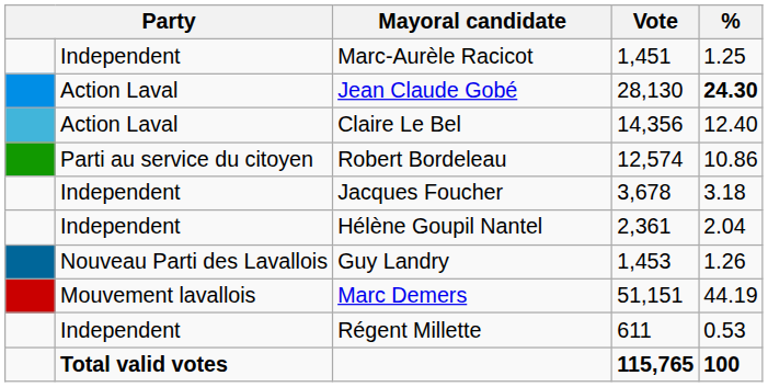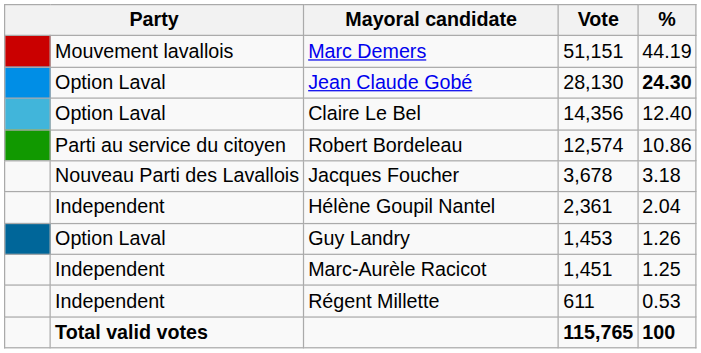rows swapped: Marc Demers <-> Marc-Aurèle Racicot
Jean Claude Gobé | column 2: Action Laval -> Option Laval
Claire Le Bel | column 2: Action Laval -> Option Laval
Jacques Foucher | column 2: Independent -> Nouveau Parti des Lavallois
Guy Landry | column 2: Nouveau Parti des Lavallois -> Option Laval
